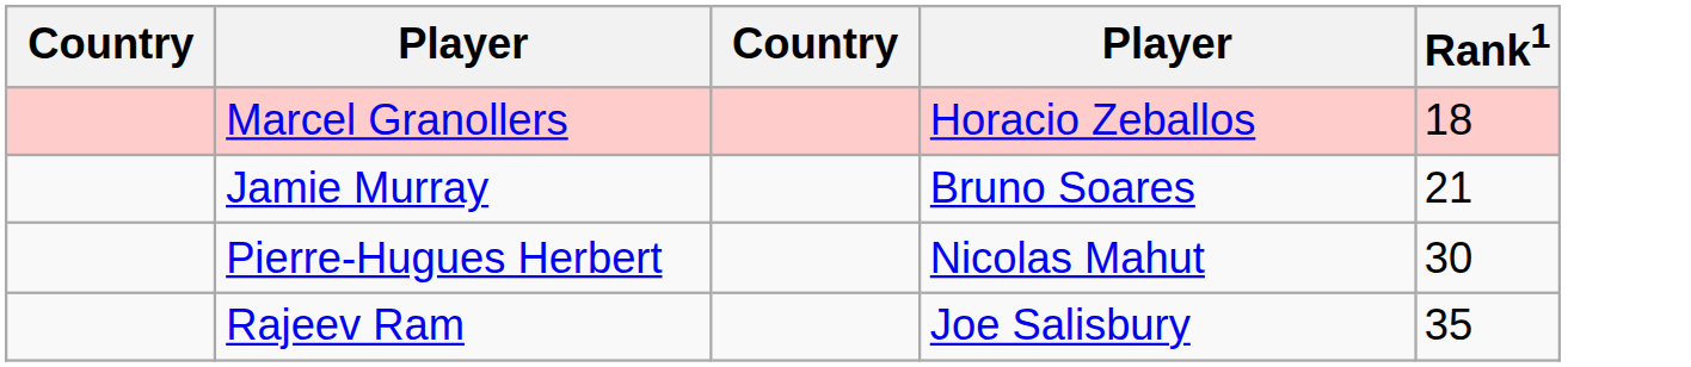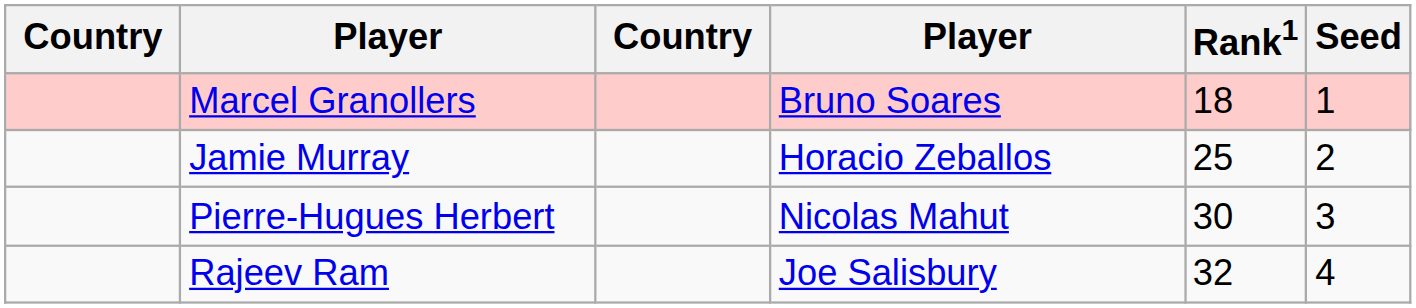+ column: Seed | 1 | 2 | 3 | 4
Marcel Granollers | column 4: Horacio Zeballos -> Bruno Soares
Jamie Murray | column 4: Bruno Soares -> Horacio Zeballos
Jamie Murray | Rank1: 21 -> 25
Rajeev Ram | Rank1: 35 -> 32
